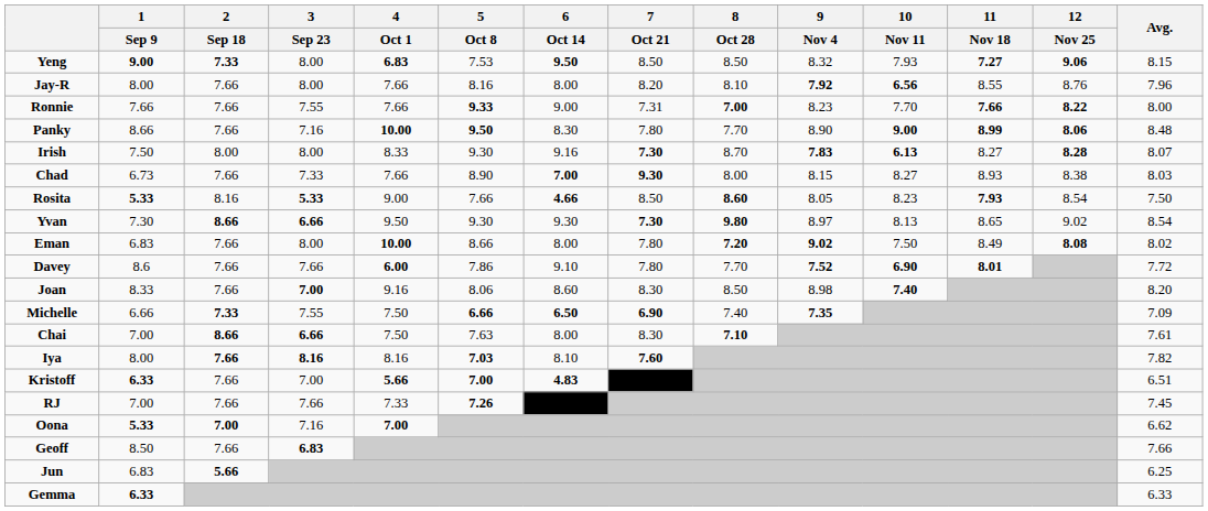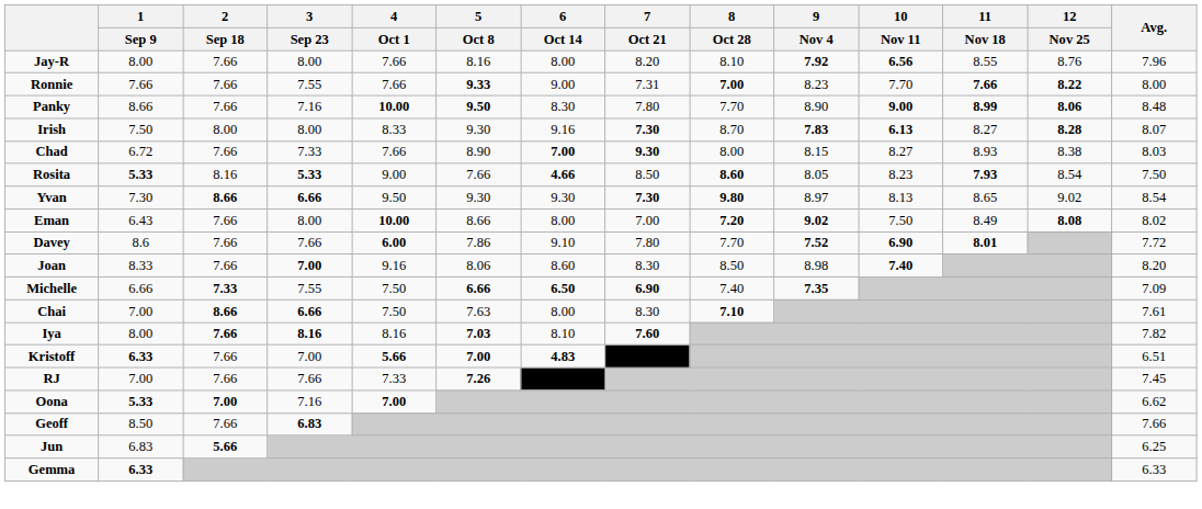- row: Yeng | 9.00 | 7.33 | 8.00 | 6.83 | 7.53 | 9.50 | 8.50 | 8.50 | 8.32 | 7.93 | 7.27 | 9.06 | 8.15
Chad | 1 / Sep 9: 6.73 -> 6.72
Eman | 1 / Sep 9: 6.83 -> 6.43
Eman | 7 / Oct 21: 7.80 -> 7.00
